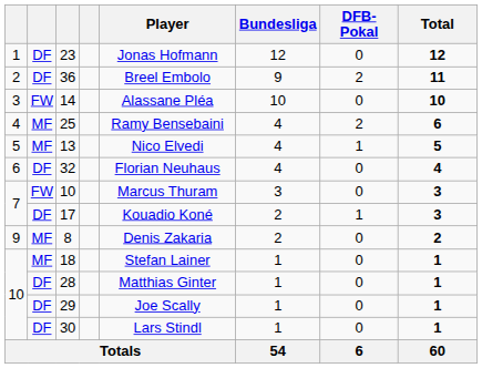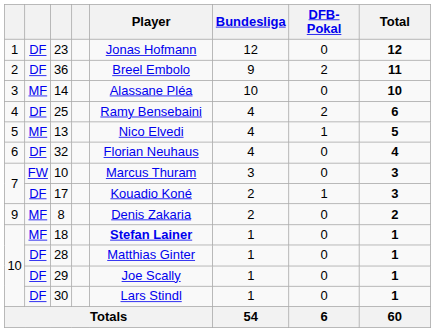14 | column 2: FW -> MF
25 | column 2: MF -> DF
18 | Player: normal -> bold
